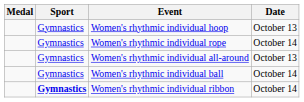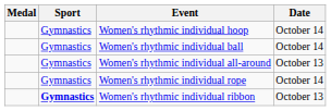Women's rhythmic individual hoop | Date: October 13 -> October 14
rows swapped: Women's rhythmic individual ball <-> Women's rhythmic individual rope
Women's rhythmic individual ribbon | Date: October 14 -> October 13
